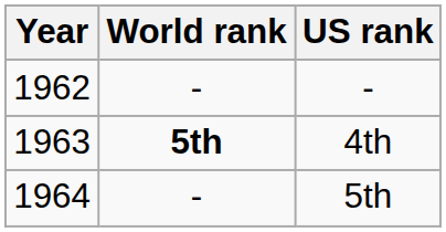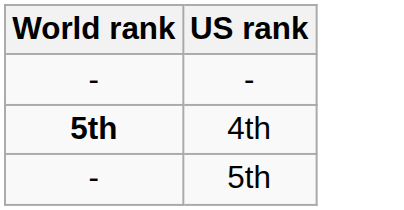- column: Year | 1962 | 1963 | 1964
